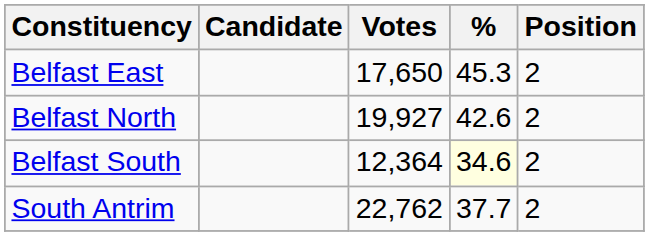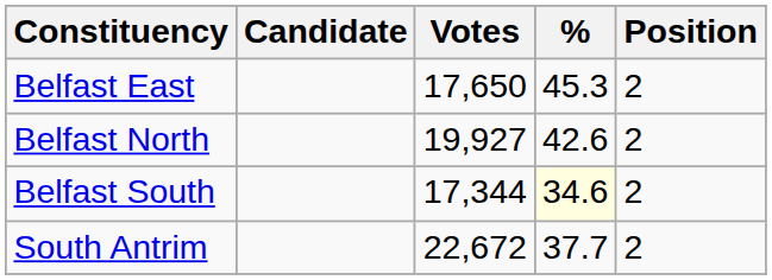Belfast South | Votes: 12,364 -> 17,344
South Antrim | Votes: 22,762 -> 22,672
